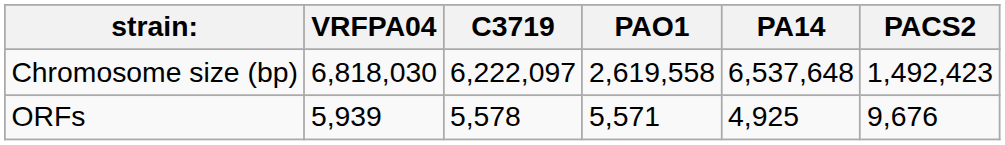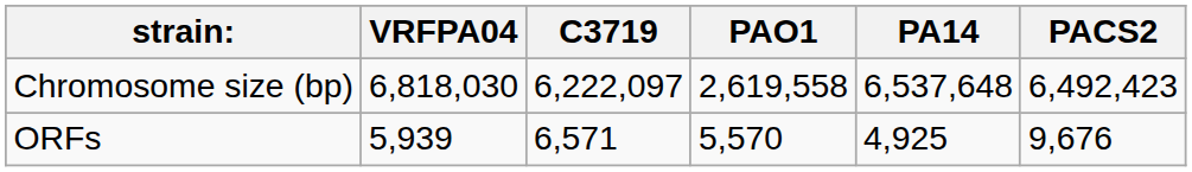Chromosome size (bp) | PACS2: 1,492,423 -> 6,492,423
ORFs | C3719: 5,578 -> 6,571
ORFs | PAO1: 5,571 -> 5,570
